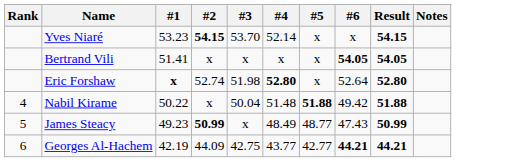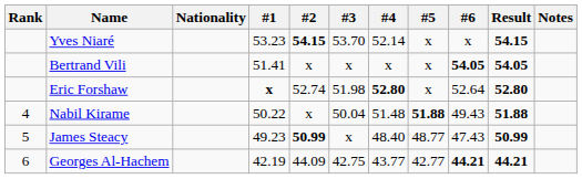+ column: Nationality
Nabil Kirame | #6: 49.42 -> 49.43
James Steacy | #4: 48.49 -> 48.40
